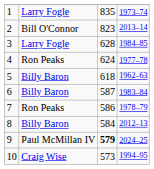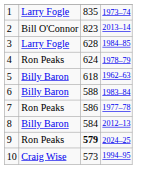4 | column 4: 1977–78 -> 1978–79
6 | column 3: 587 -> 588
7 | column 4: 1978–79 -> 1977–78
9 | column 2: Paul McMillan IV -> Ron Peaks
